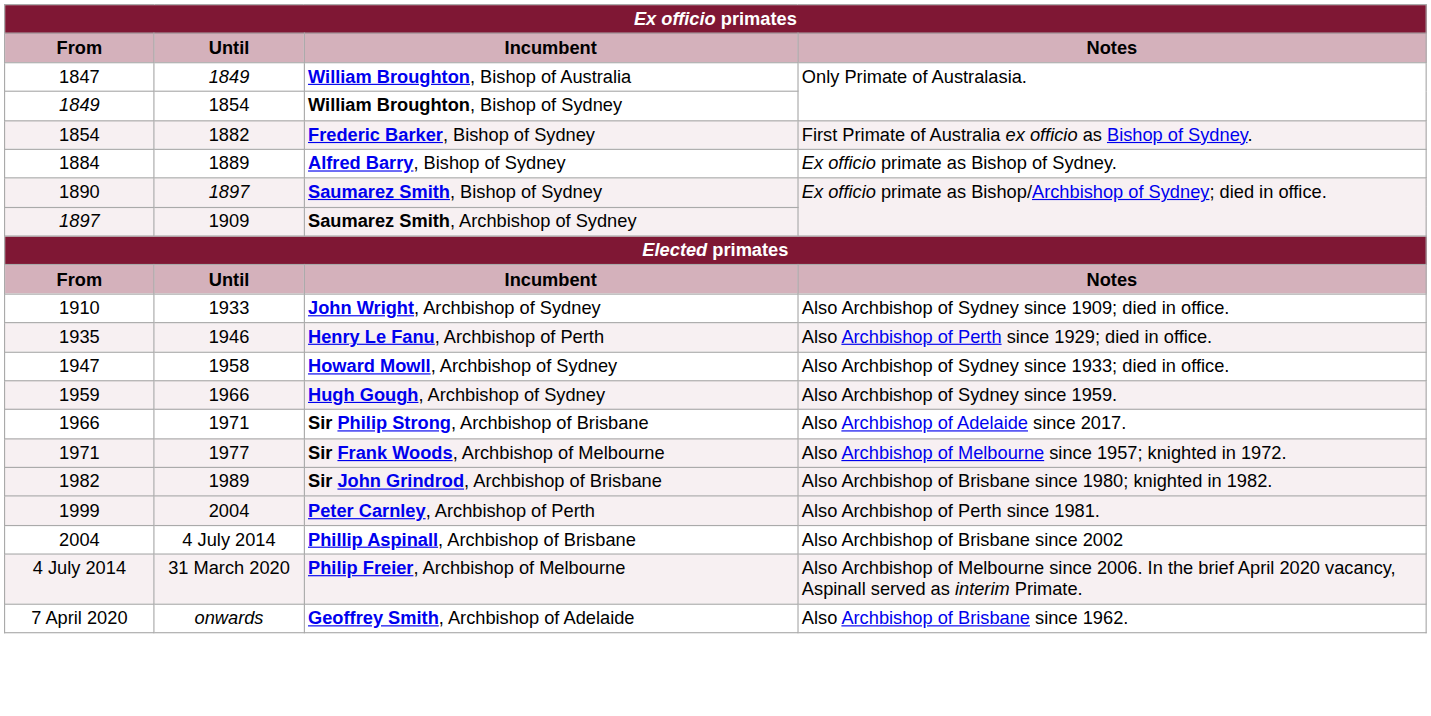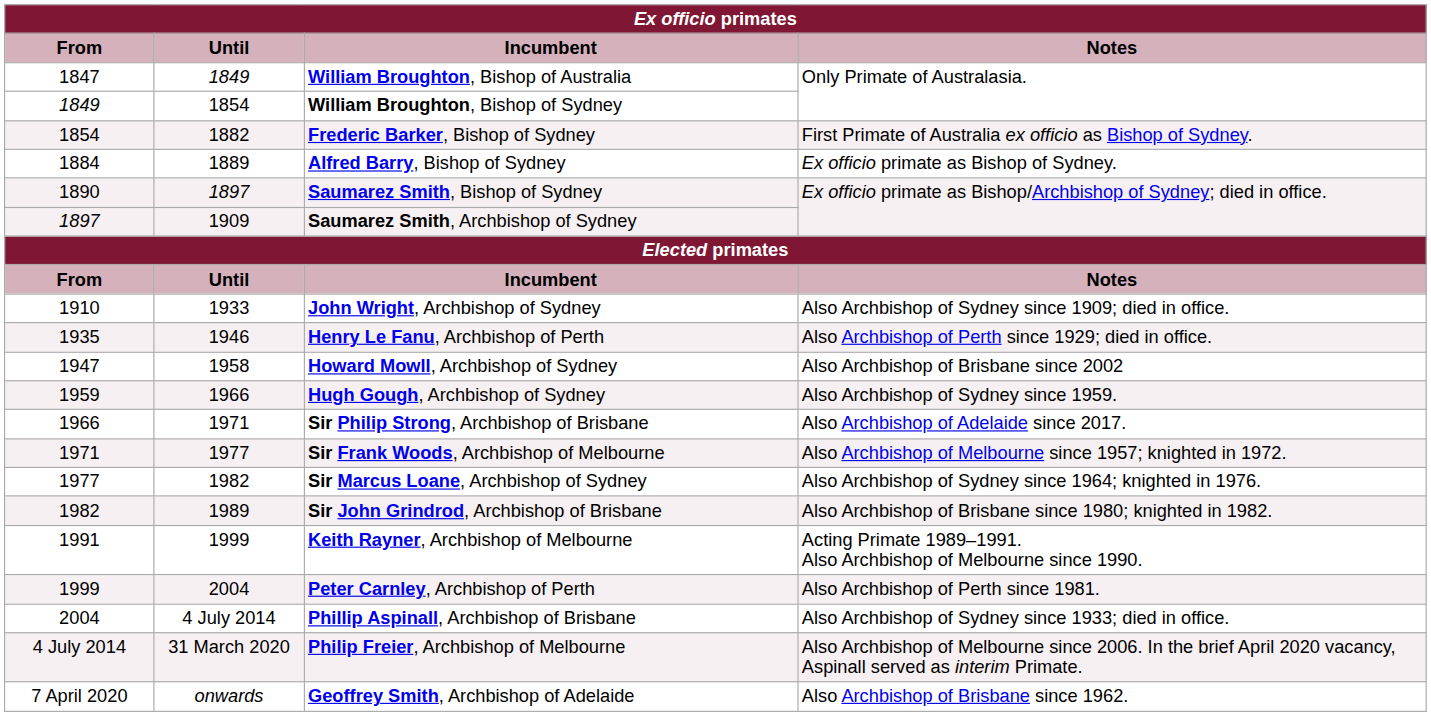Howard Mowll, Archbishop of Sydney | Notes: Also Archbishop of Sydney since 1933; died in office. -> Also Archbishop of Brisbane since 2002
+ row: 1977 | 1982 | Sir Marcus Loane, Archbishop of Sydney | Also Archbishop of Sydney since 1964; knighted in 1976.
+ row: 1991 | 1999 | Keith Rayner, Archbishop of Melbourne | Acting Primate 1989–1991. Also Archbishop of Melbourne since 1990.
Phillip Aspinall, Archbishop of Brisbane | Notes: Also Archbishop of Brisbane since 2002 -> Also Archbishop of Sydney since 1933; died in office.
